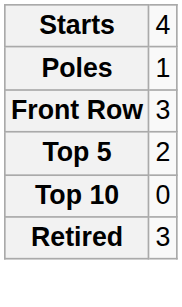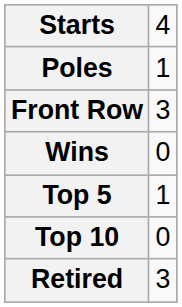+ row: Wins | 0
Top 5 | column 2: 2 -> 1
